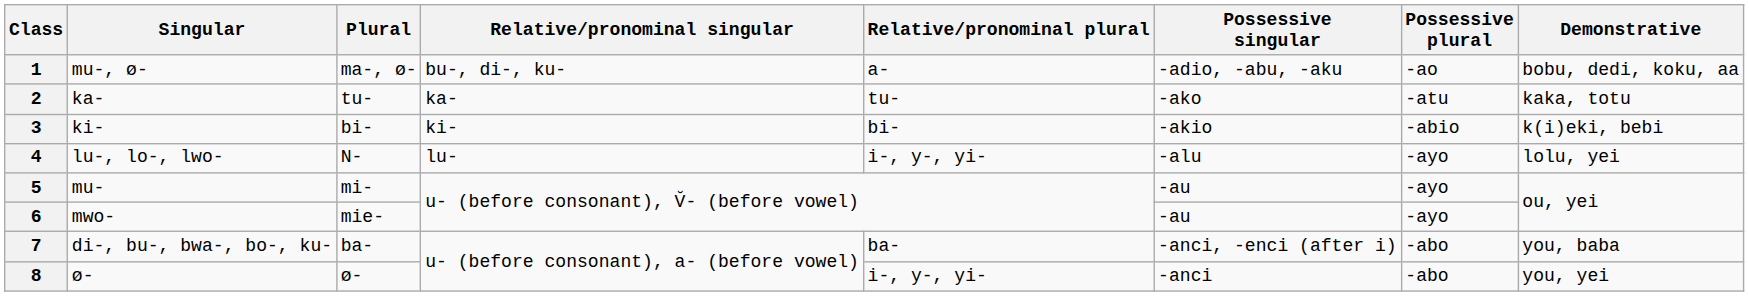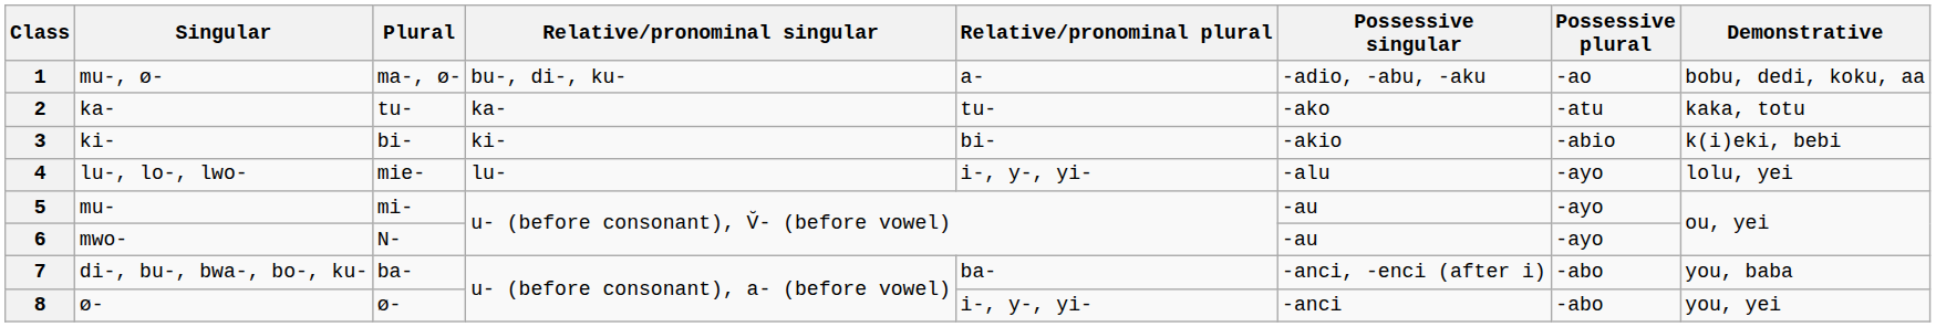4 | Plural: N- -> mie-
6 | Plural: mie- -> N-
